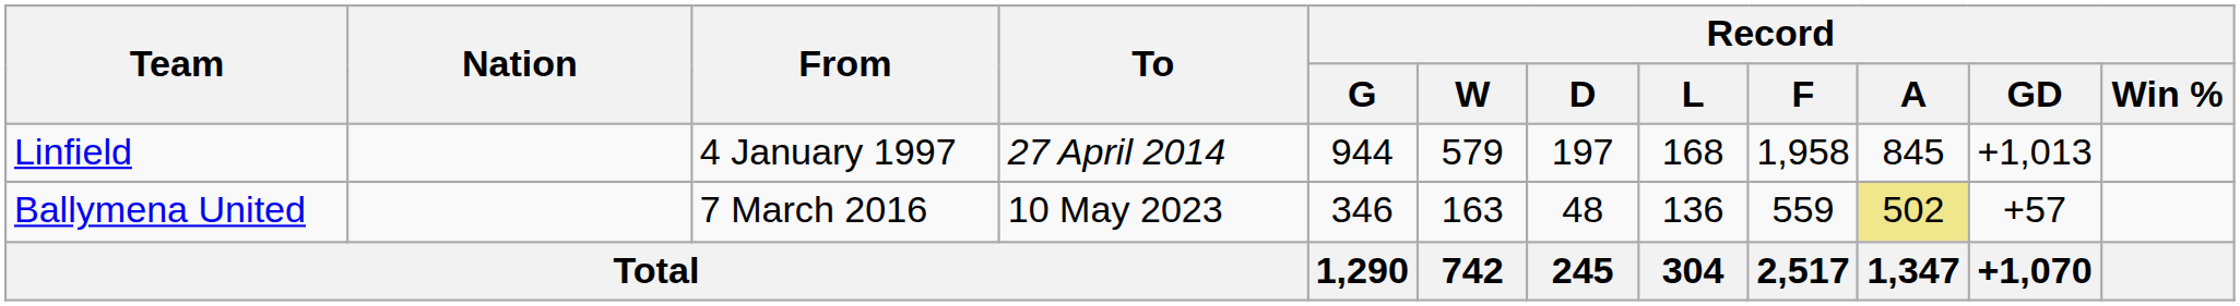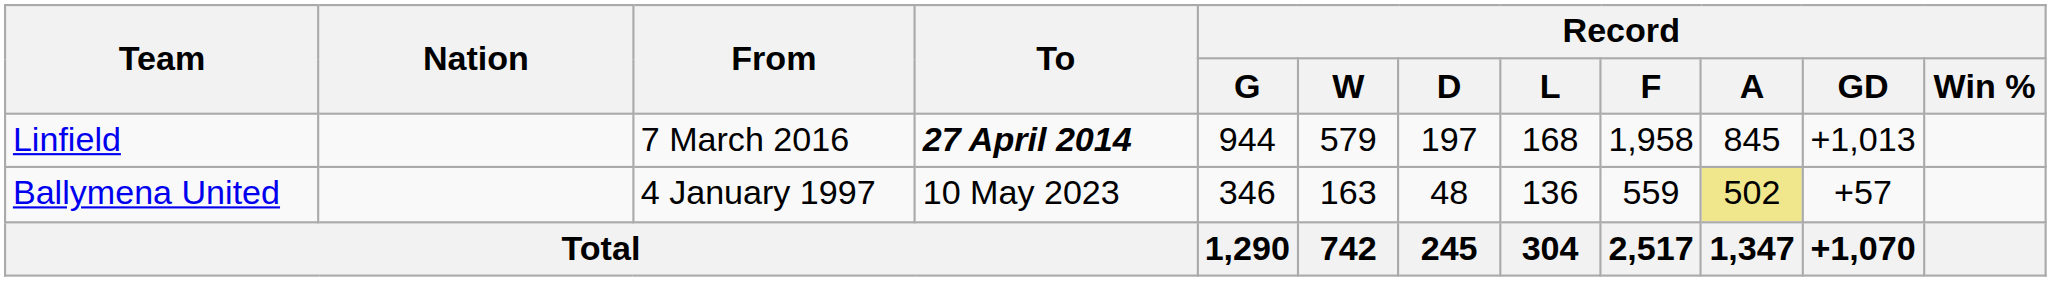Linfield | From: 4 January 1997 -> 7 March 2016
Linfield | To: normal -> bold
Ballymena United | From: 7 March 2016 -> 4 January 1997
